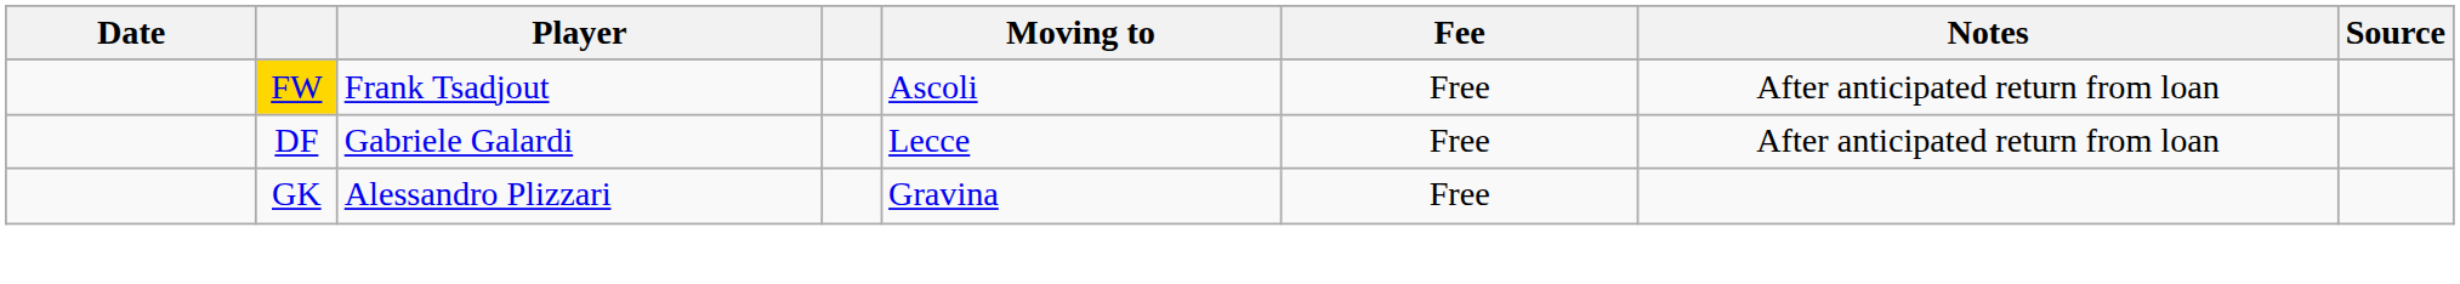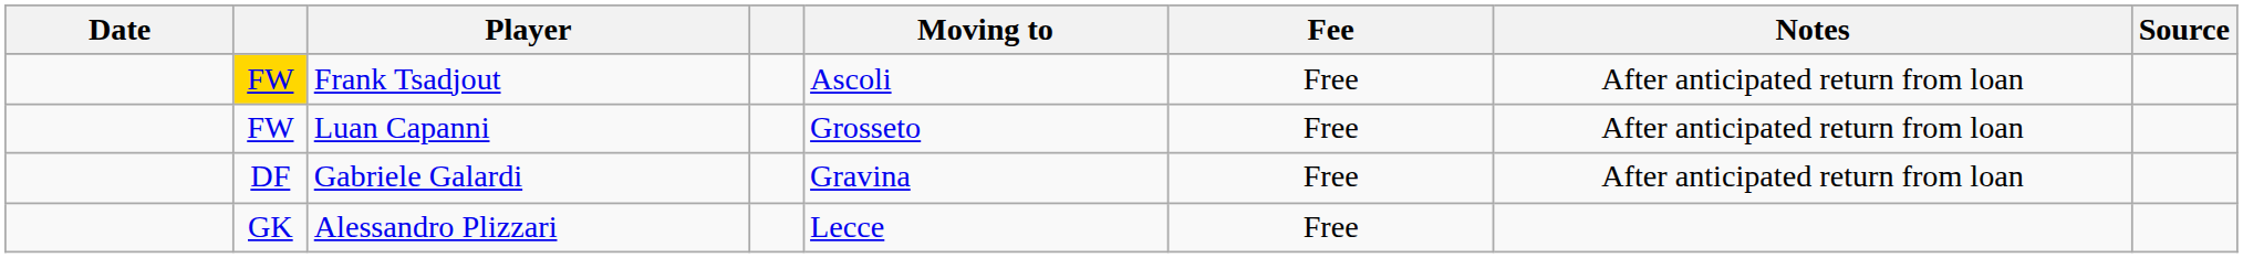+ row: FW | Luan Capanni | Grosseto | Free | After anticipated return from loan
Gabriele Galardi | Moving to: Lecce -> Gravina
Alessandro Plizzari | Moving to: Gravina -> Lecce
